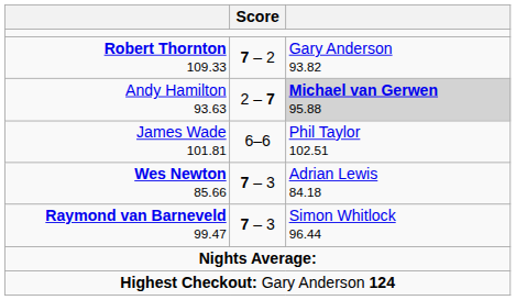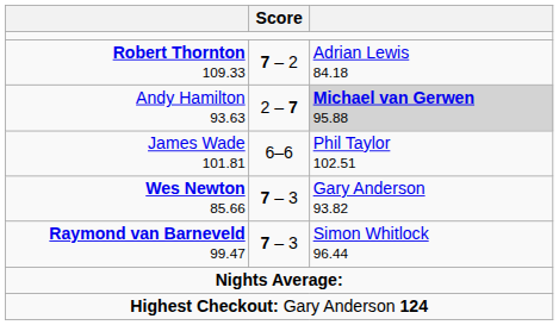Robert Thornton 109.33 | column 3: Gary Anderson 93.82 -> Adrian Lewis 84.18
Wes Newton 85.66 | column 3: Adrian Lewis 84.18 -> Gary Anderson 93.82
